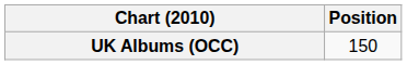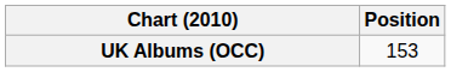UK Albums (OCC) | Position: 150 -> 153
